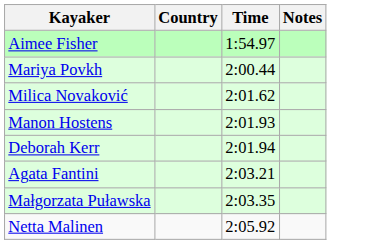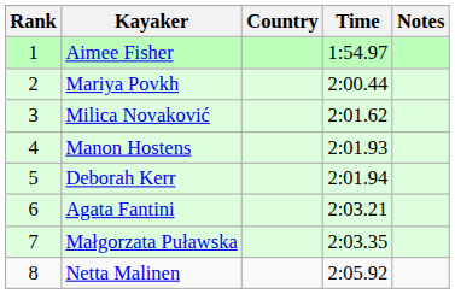+ column: Rank | 1 | 2 | 3 | 4 | 5 | 6 | 7 | 8
